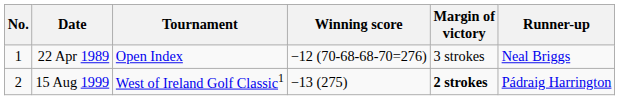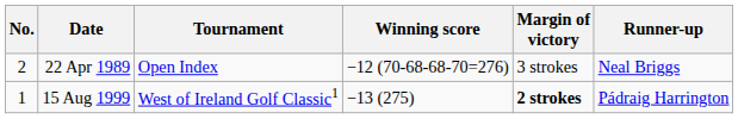22 Apr 1989 | No.: 1 -> 2
15 Aug 1999 | No.: 2 -> 1
